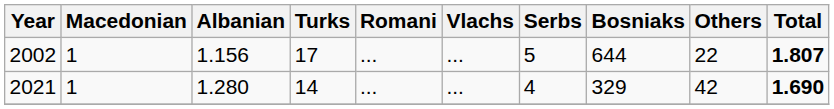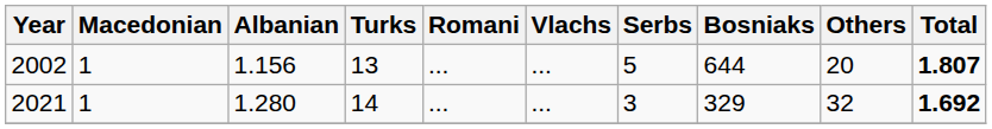2002 | Turks: 17 -> 13
2002 | Others: 22 -> 20
2021 | Serbs: 4 -> 3
2021 | Others: 42 -> 32
2021 | Total: 1.690 -> 1.692
